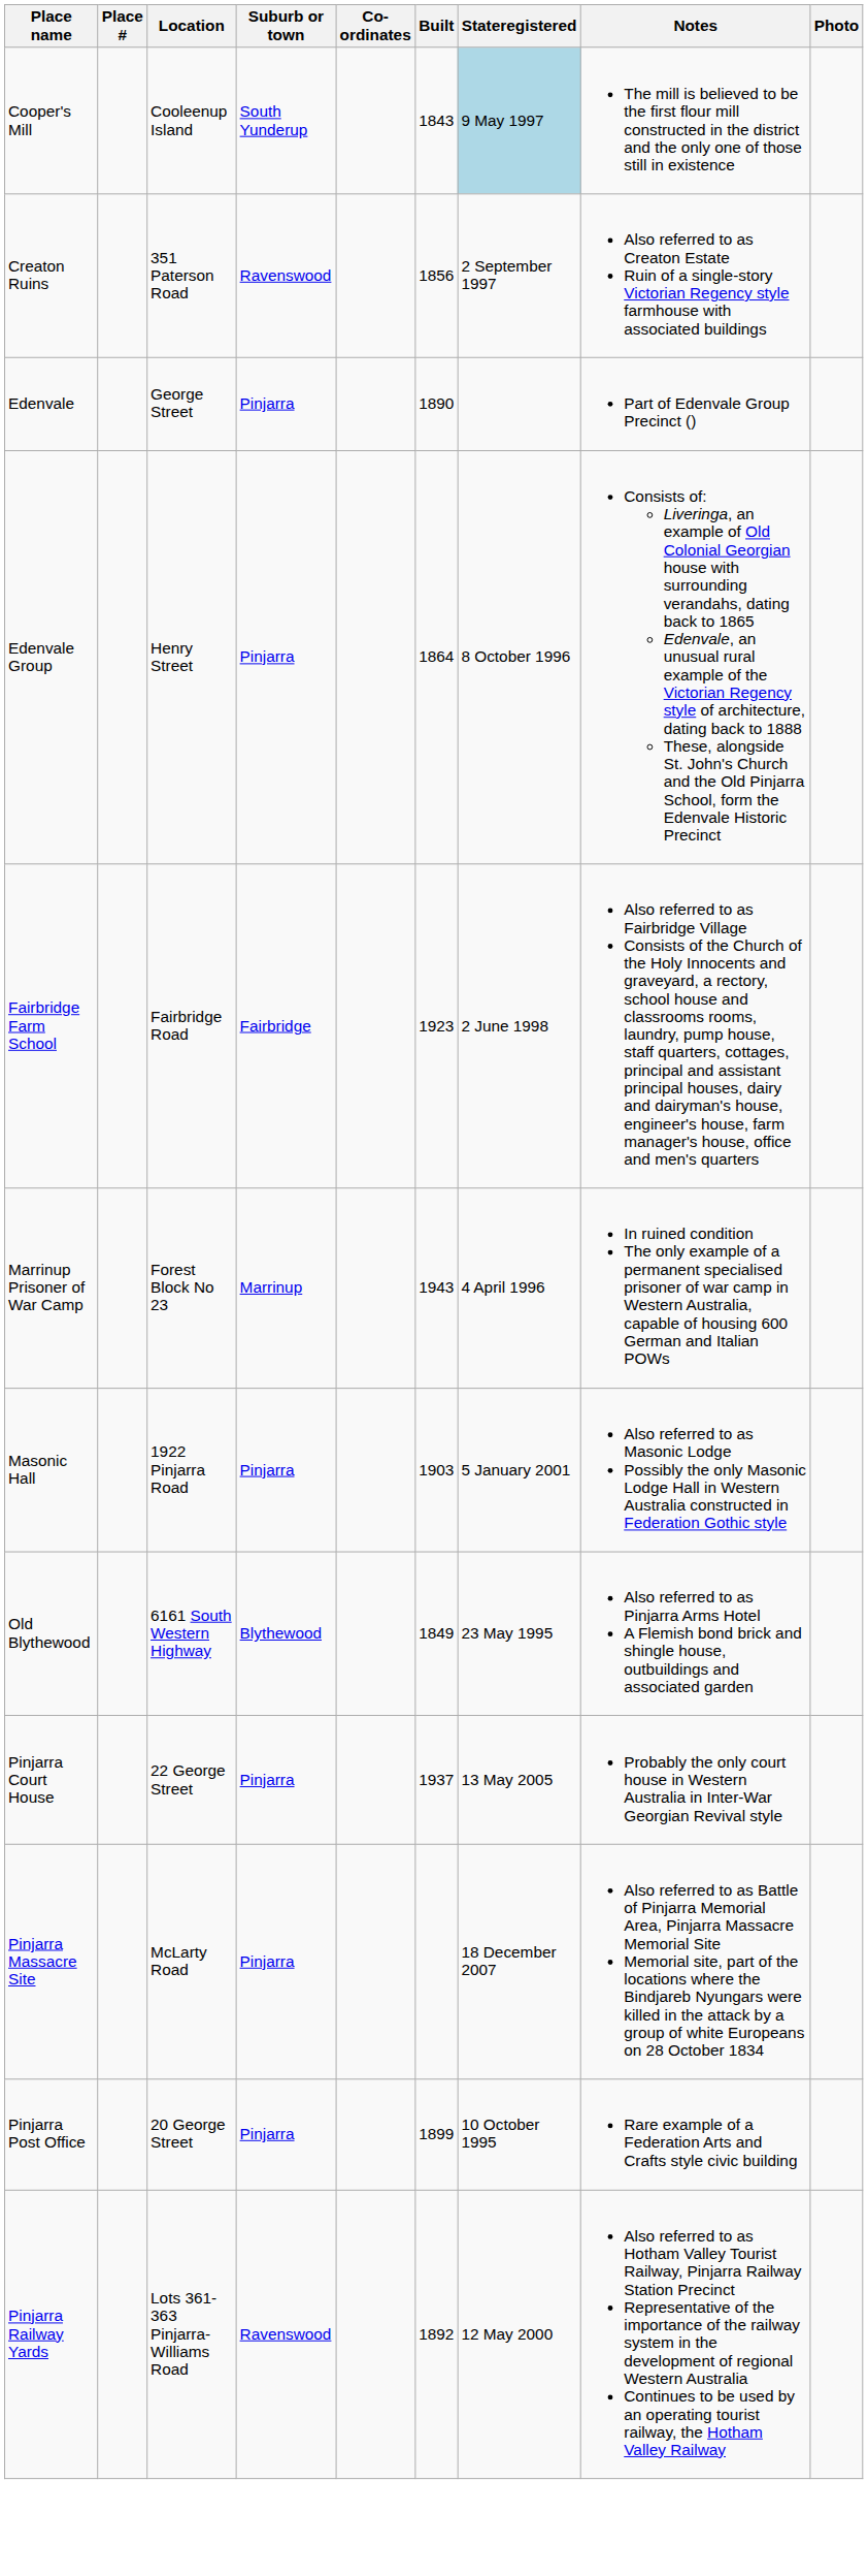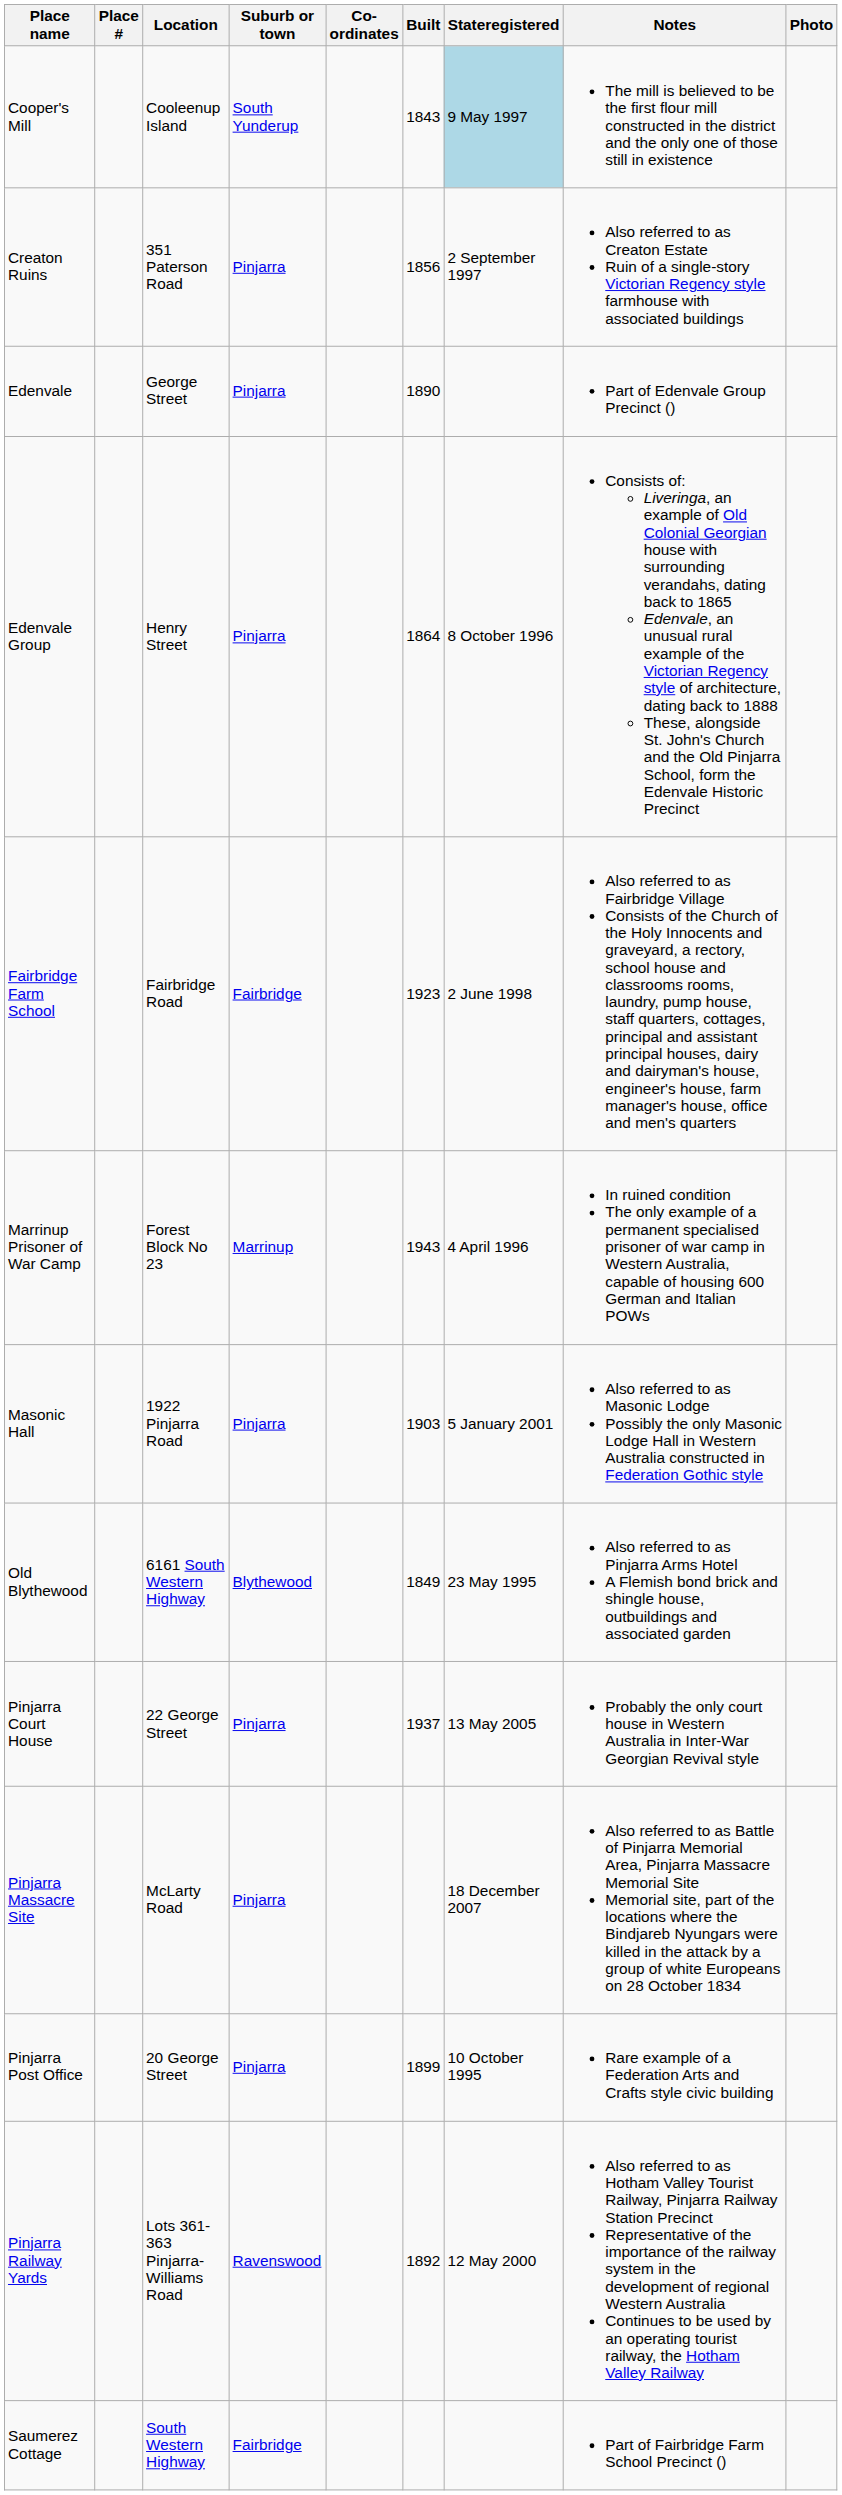Creaton Ruins | Suburb or town: Ravenswood -> Pinjarra
+ row: Saumerez Cottage | South Western Highway | Fairbridge | Part of Fairbridge Farm School Precinct ()
